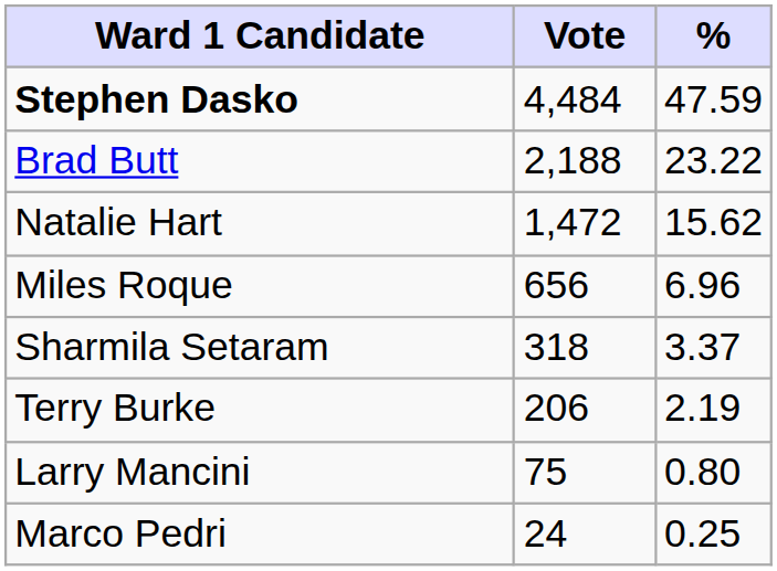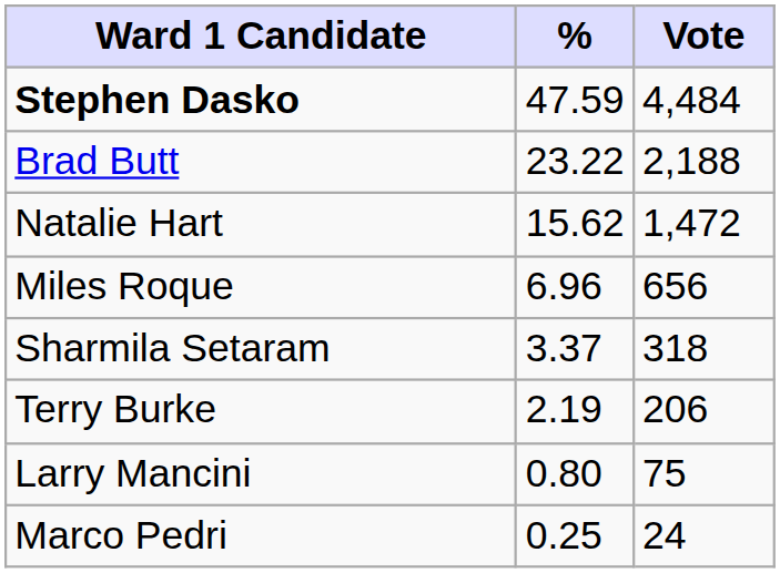columns swapped: Vote <-> %
